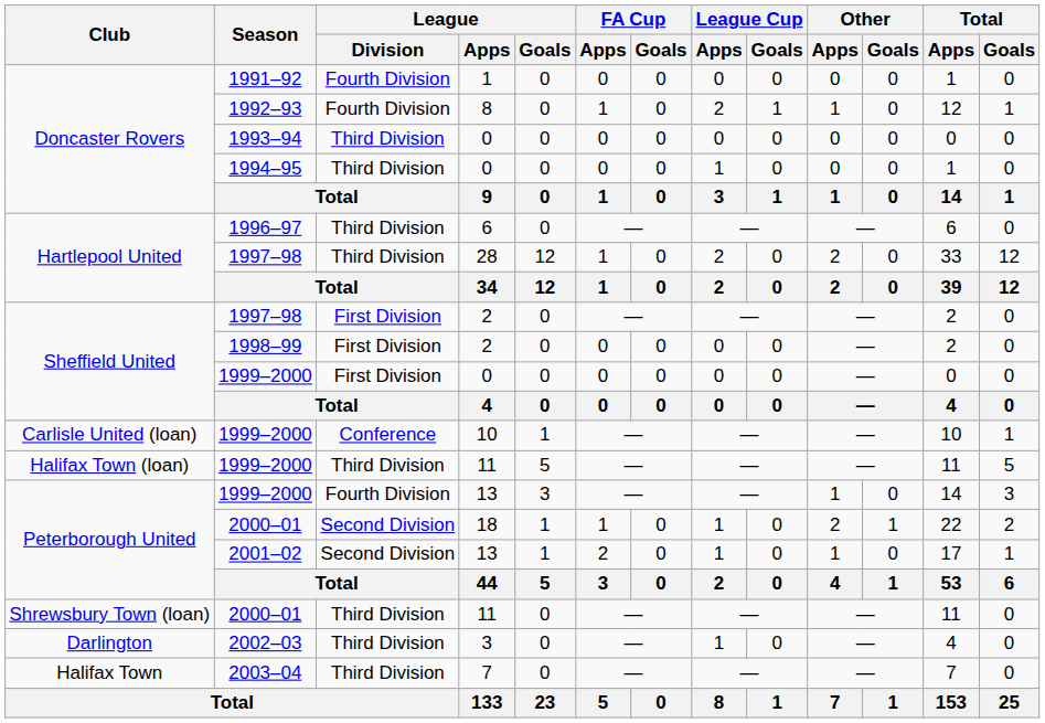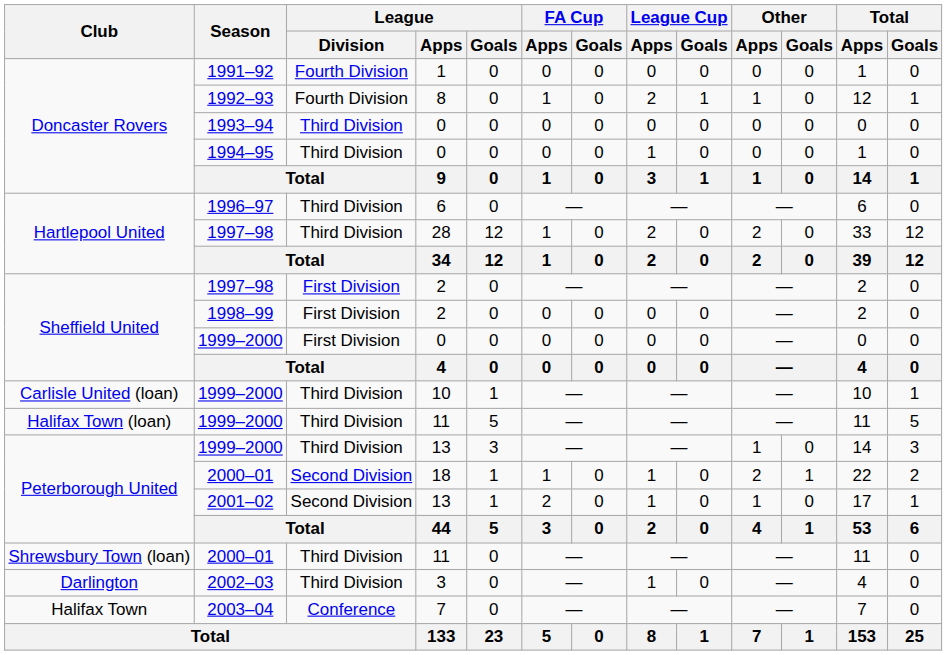1999–2000 / 10 | League / Division: Conference -> Third Division
1999–2000 / 13 | League / Division: Fourth Division -> Third Division
2003–04 | League / Division: Third Division -> Conference
